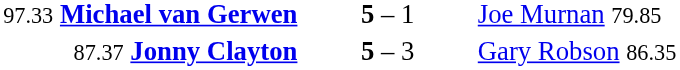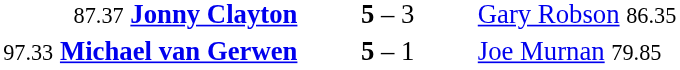rows swapped: 87.37 Jonny Clayton <-> 97.33 Michael van Gerwen
